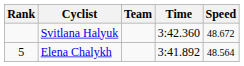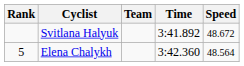Svitlana Halyuk | Time: 3:42.360 -> 3:41.892
Elena Chalykh | Time: 3:41.892 -> 3:42.360
